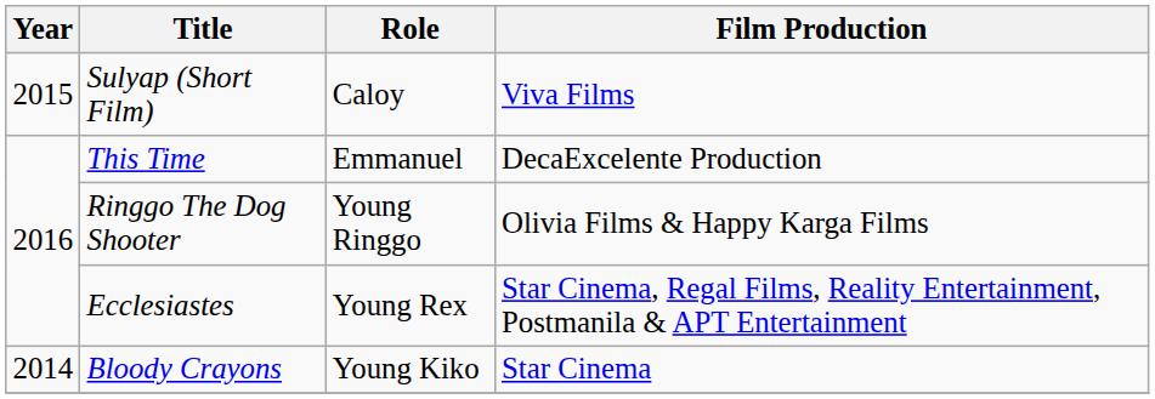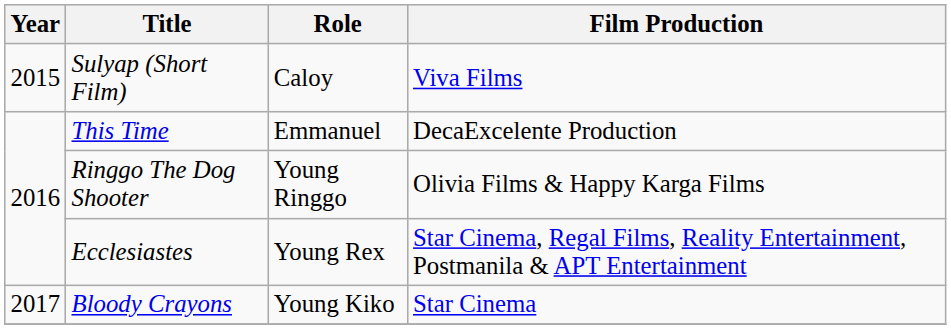Bloody Crayons | Year: 2014 -> 2017
